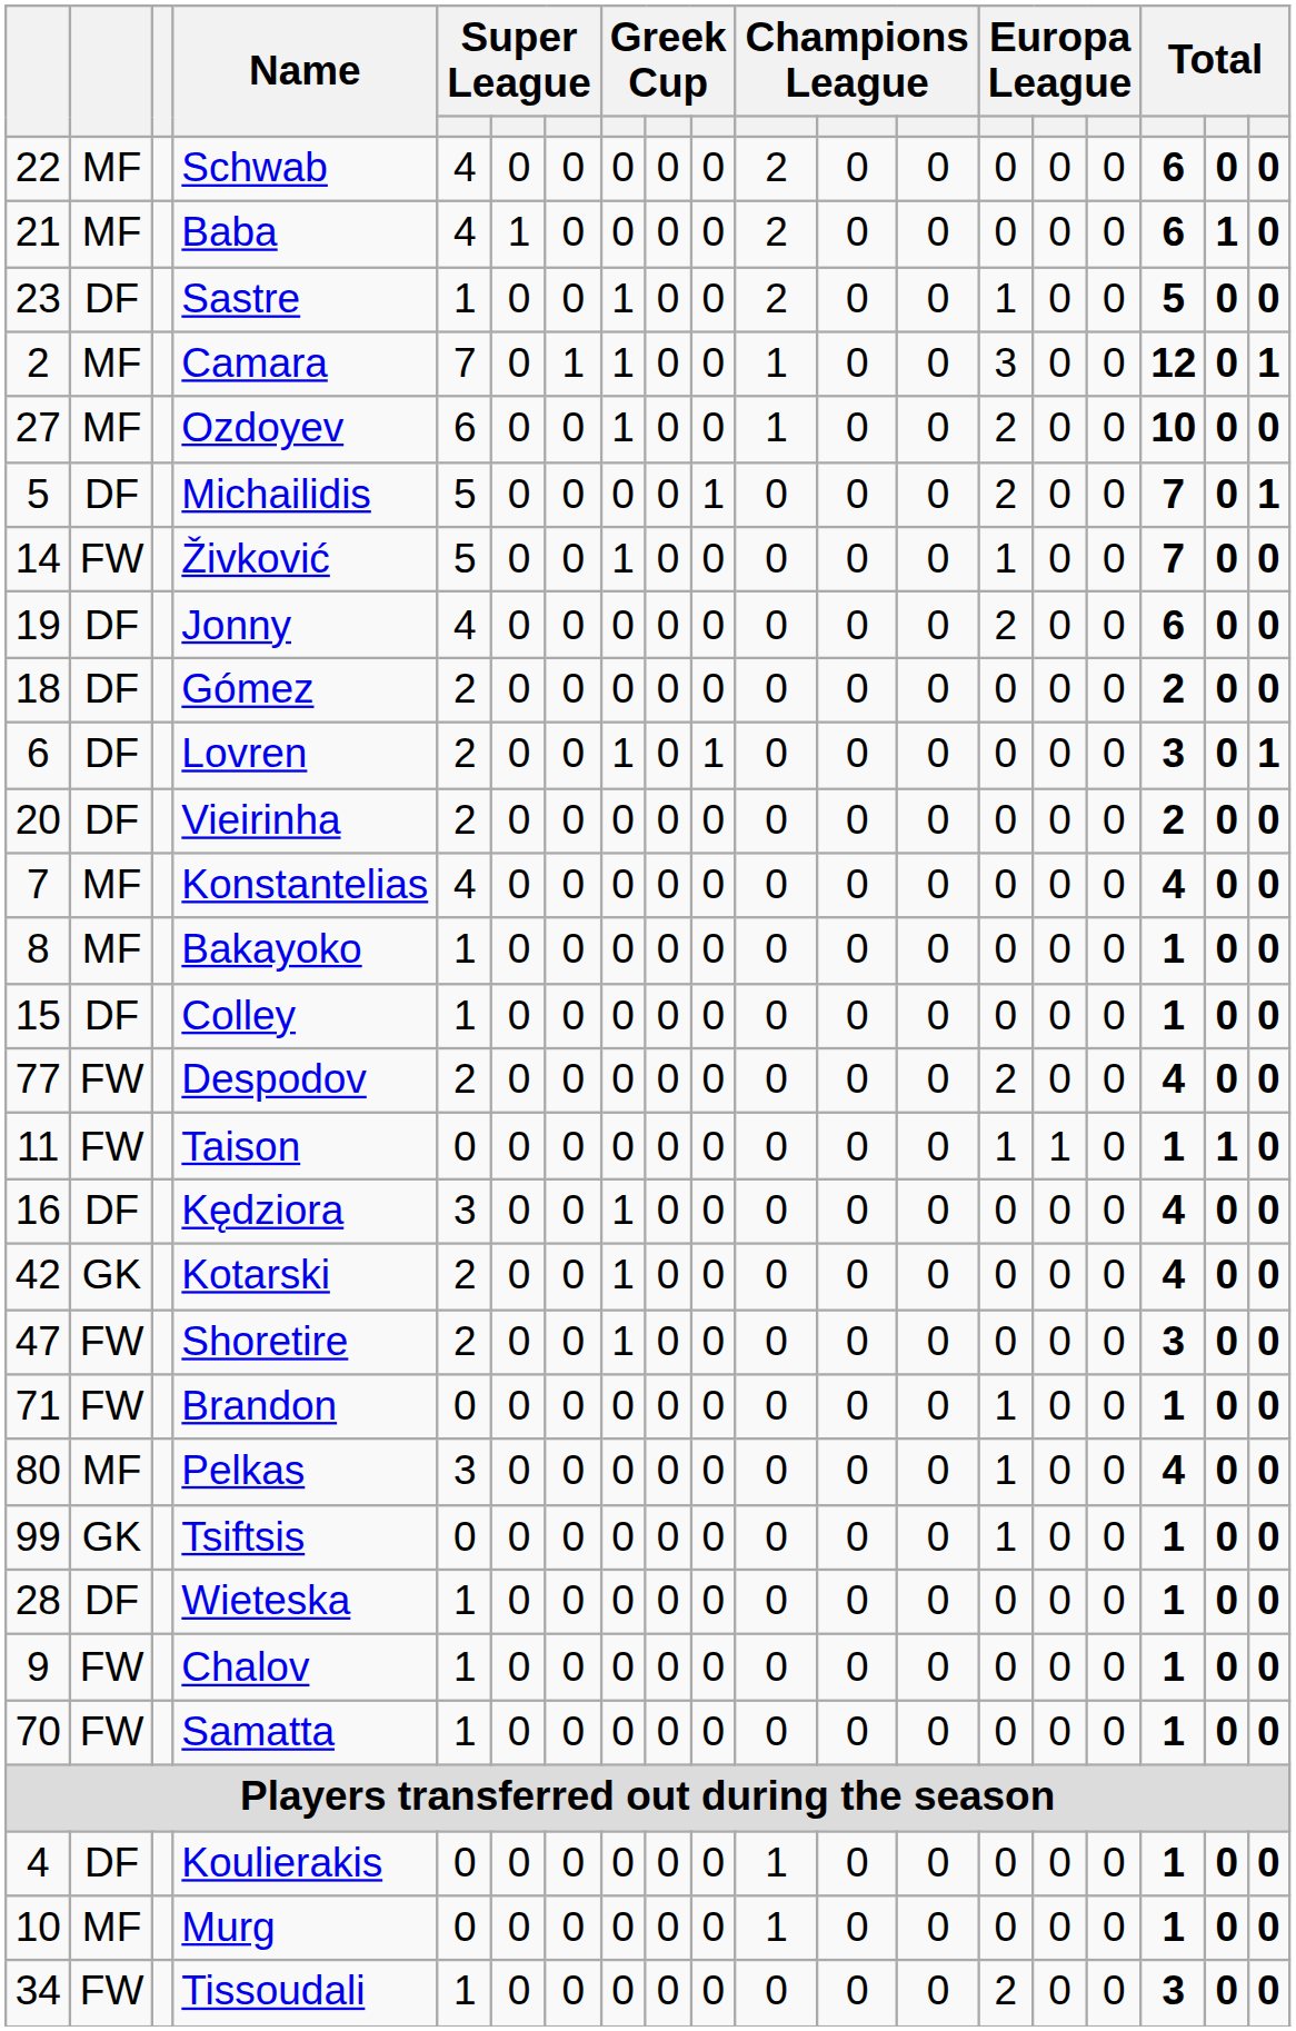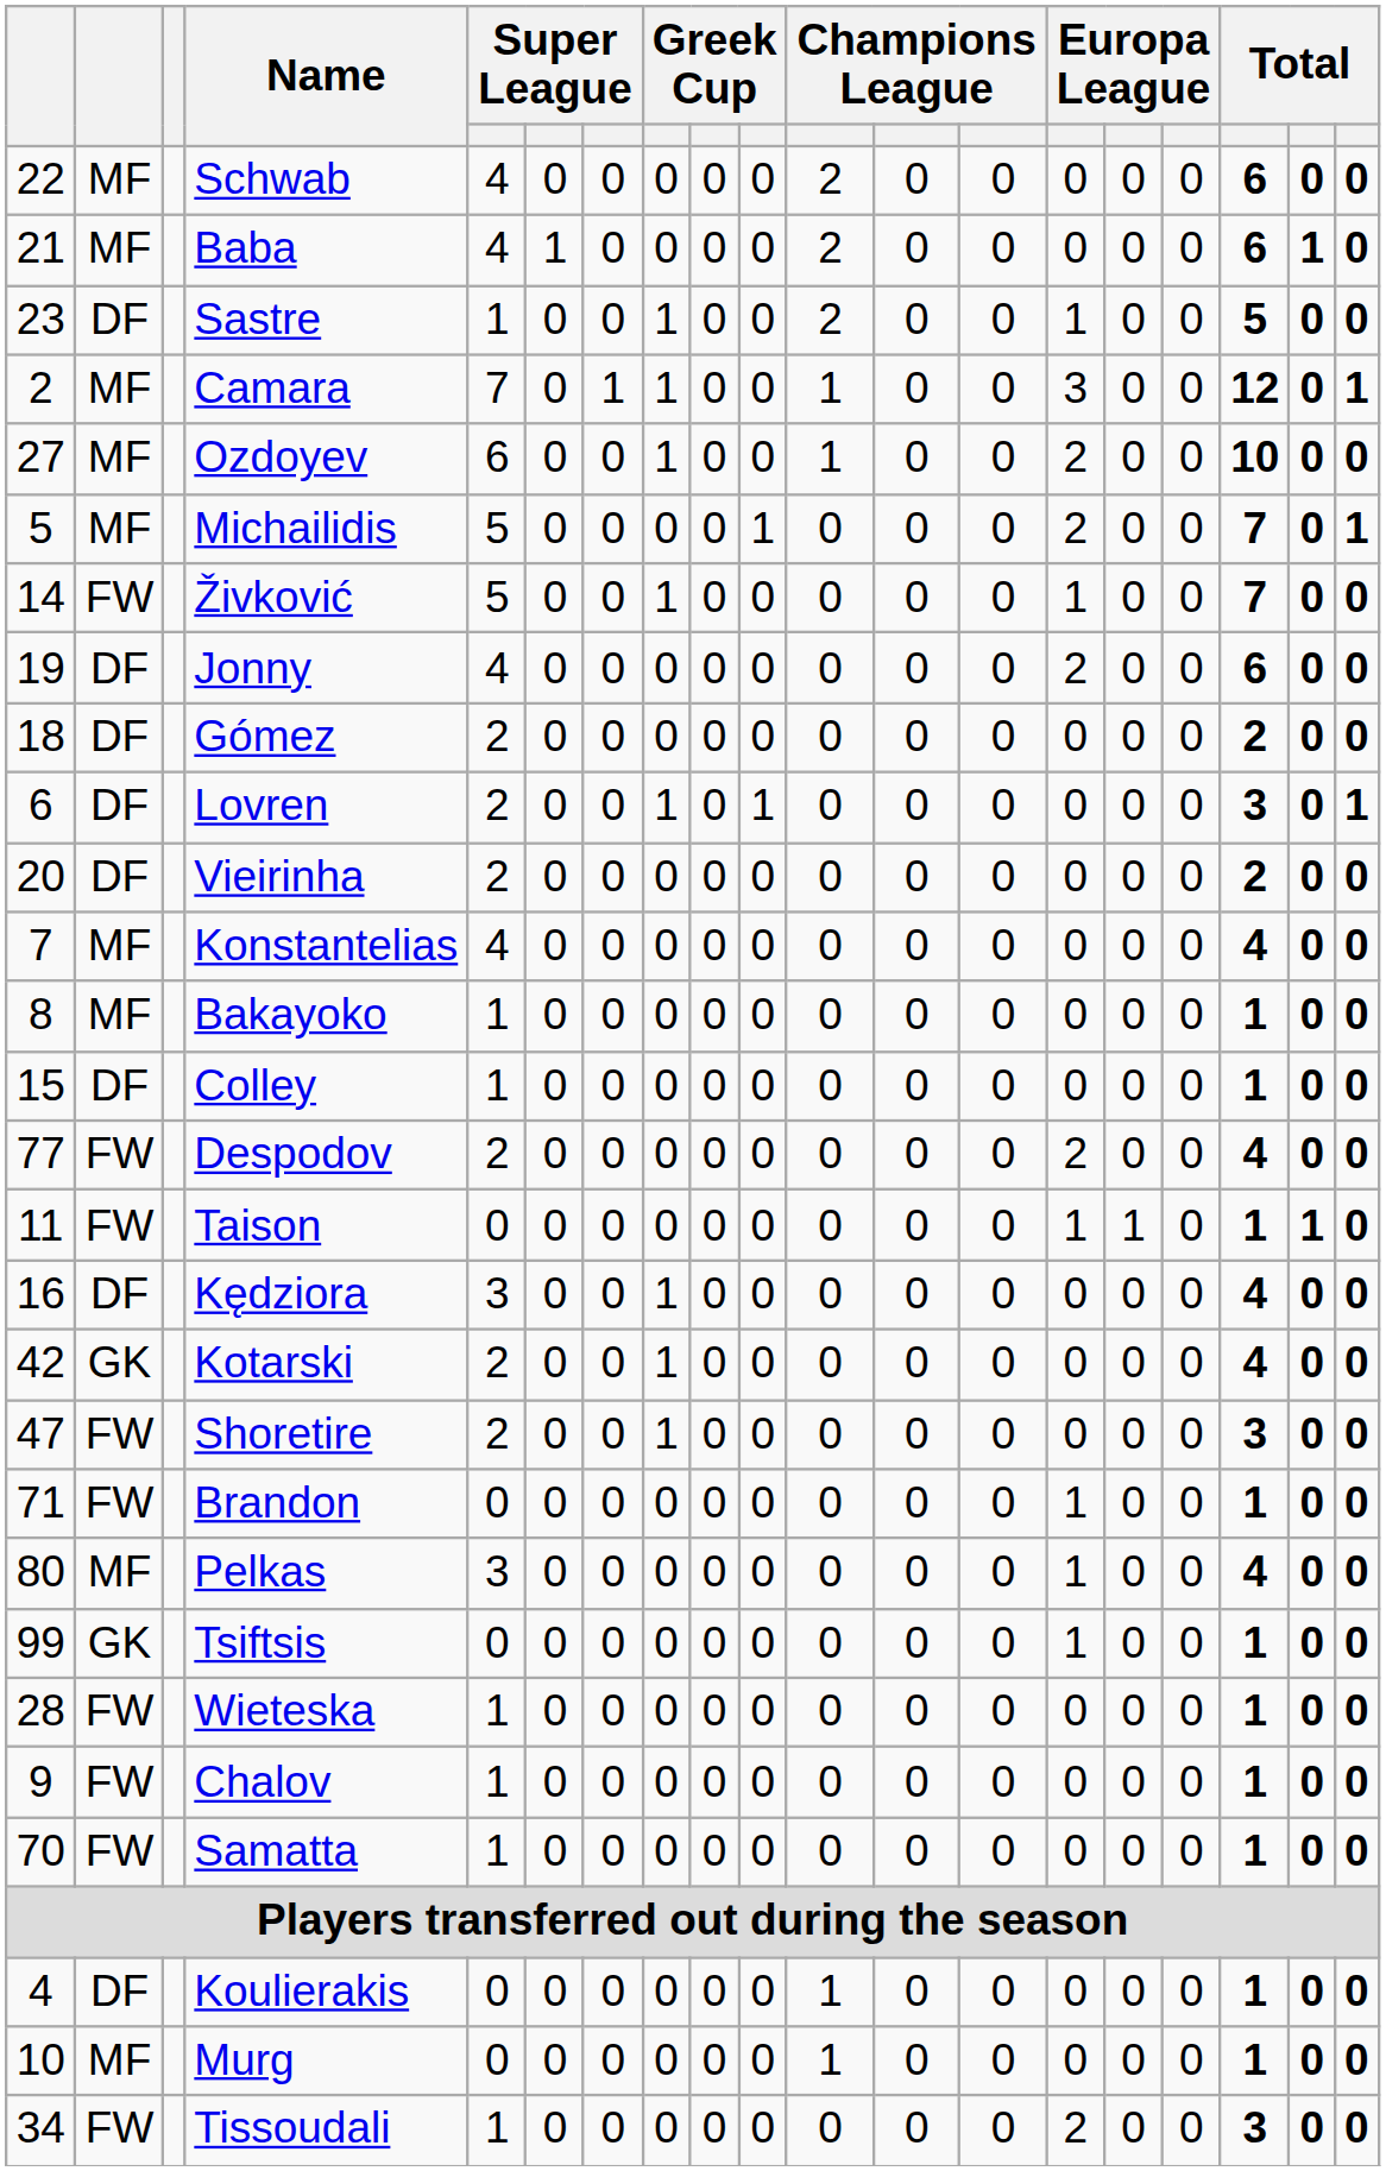Michailidis | column 2: DF -> MF
Wieteska | column 2: DF -> FW
